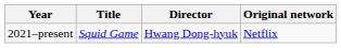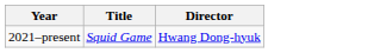- column: Original network | Netflix
